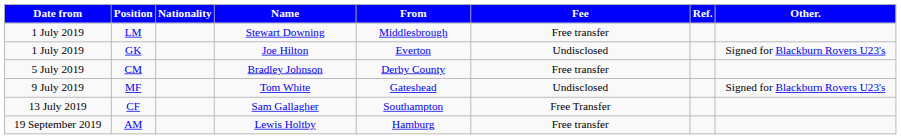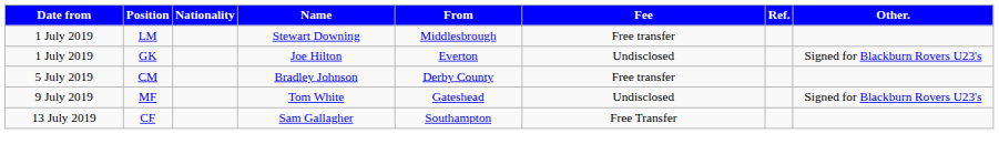- row: 19 September 2019 | AM | Lewis Holtby | Hamburg | Free transfer
